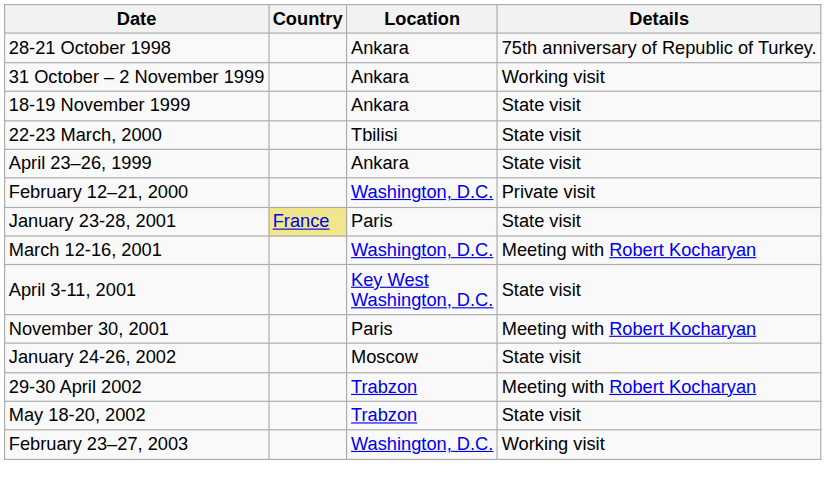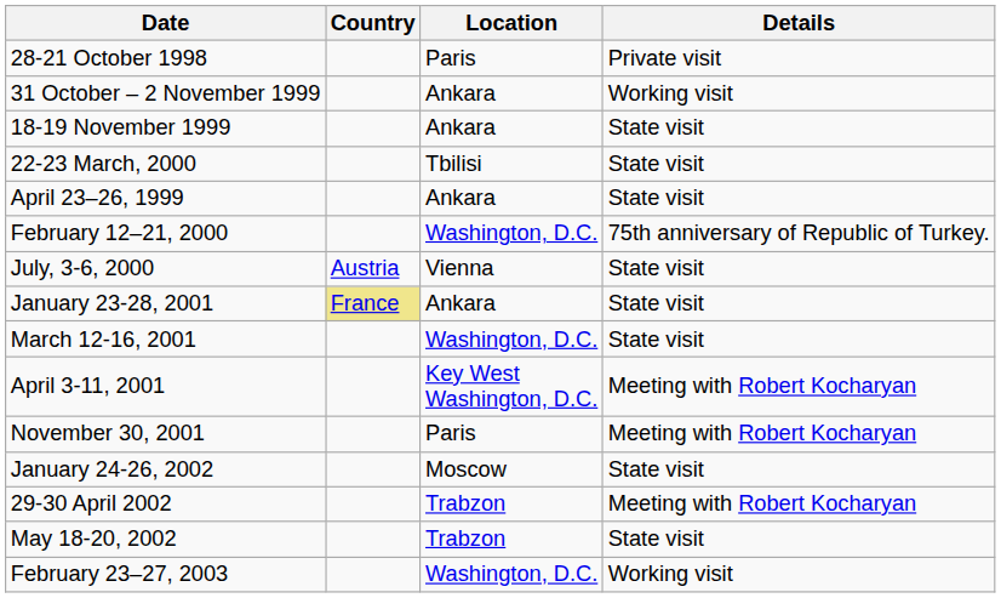28-21 October 1998 | Location: Ankara -> Paris
28-21 October 1998 | Details: 75th anniversary of Republic of Turkey. -> Private visit
February 12–21, 2000 | Details: Private visit -> 75th anniversary of Republic of Turkey.
+ row: July, 3-6, 2000 | Austria | Vienna | State visit
January 23-28, 2001 | Location: Paris -> Ankara
March 12-16, 2001 | Details: Meeting with Robert Kocharyan -> State visit
April 3-11, 2001 | Details: State visit -> Meeting with Robert Kocharyan
